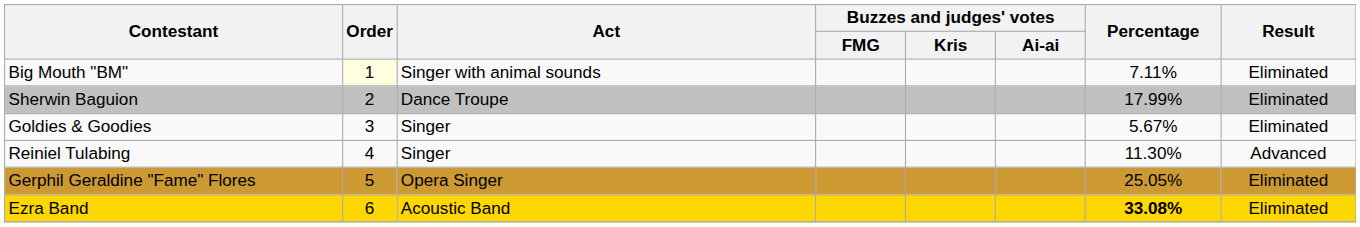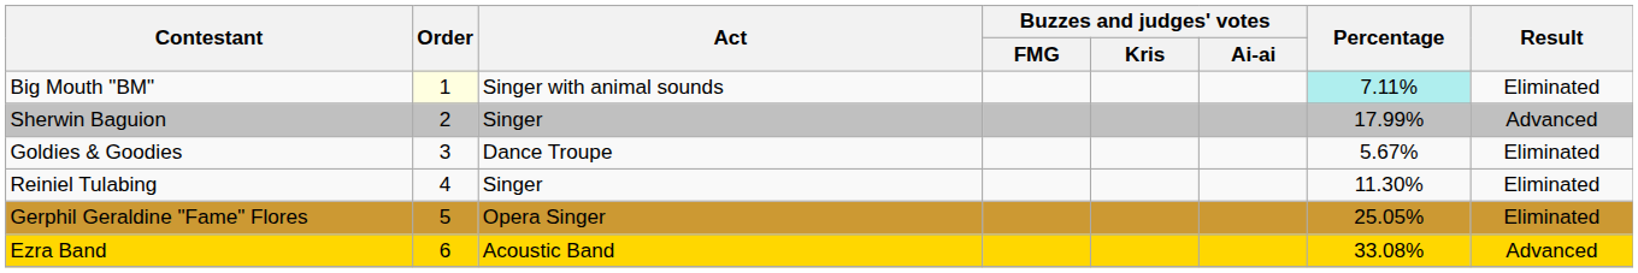Big Mouth "BM" | Percentage: no background -> paleturquoise background
Sherwin Baguion | Act: Dance Troupe -> Singer
Sherwin Baguion | Result: Eliminated -> Advanced
Goldies & Goodies | Act: Singer -> Dance Troupe
Reiniel Tulabing | Result: Advanced -> Eliminated
Ezra Band | Percentage: bold -> normal
Ezra Band | Result: Eliminated -> Advanced
